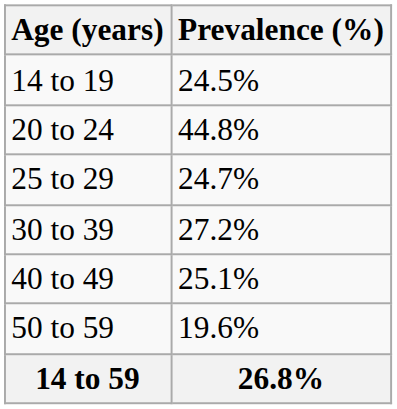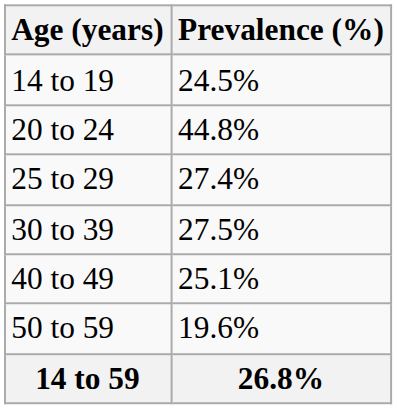25 to 29 | Prevalence (%): 24.7% -> 27.4%
30 to 39 | Prevalence (%): 27.2% -> 27.5%
